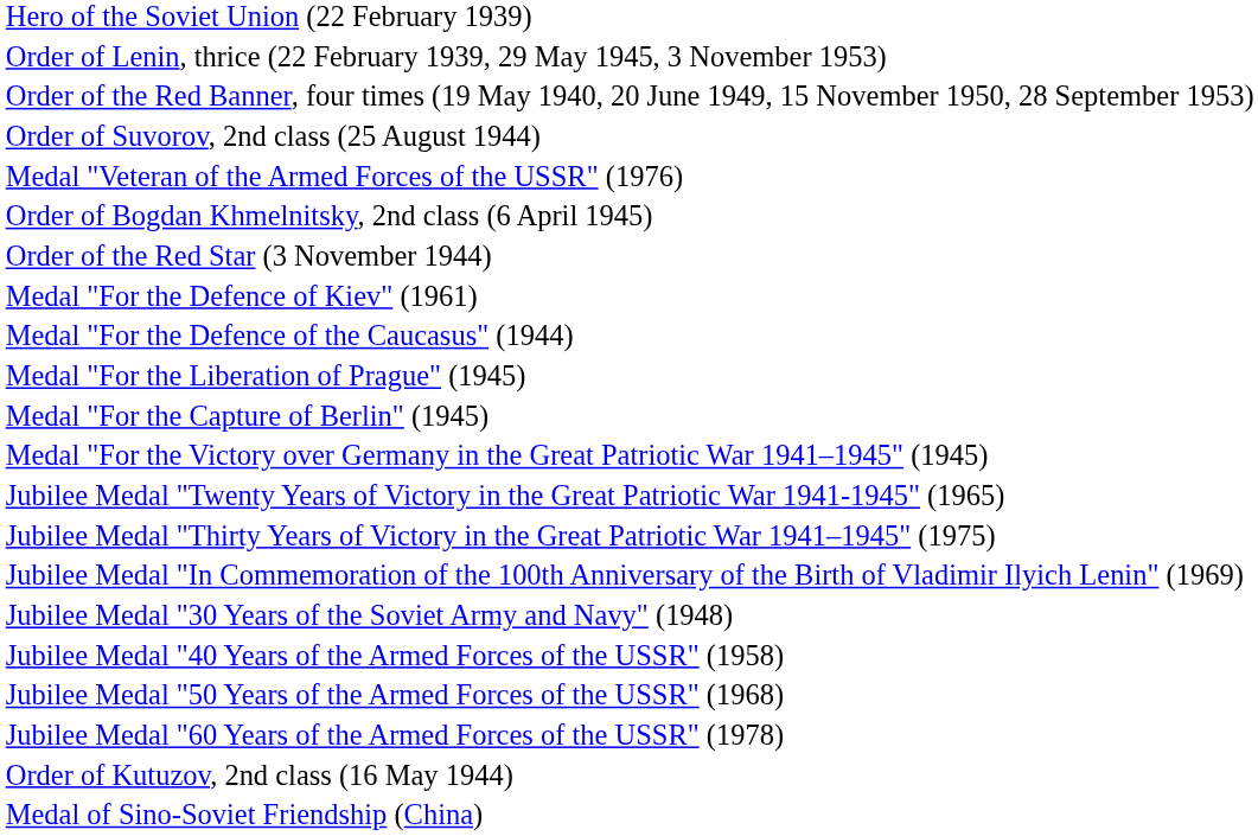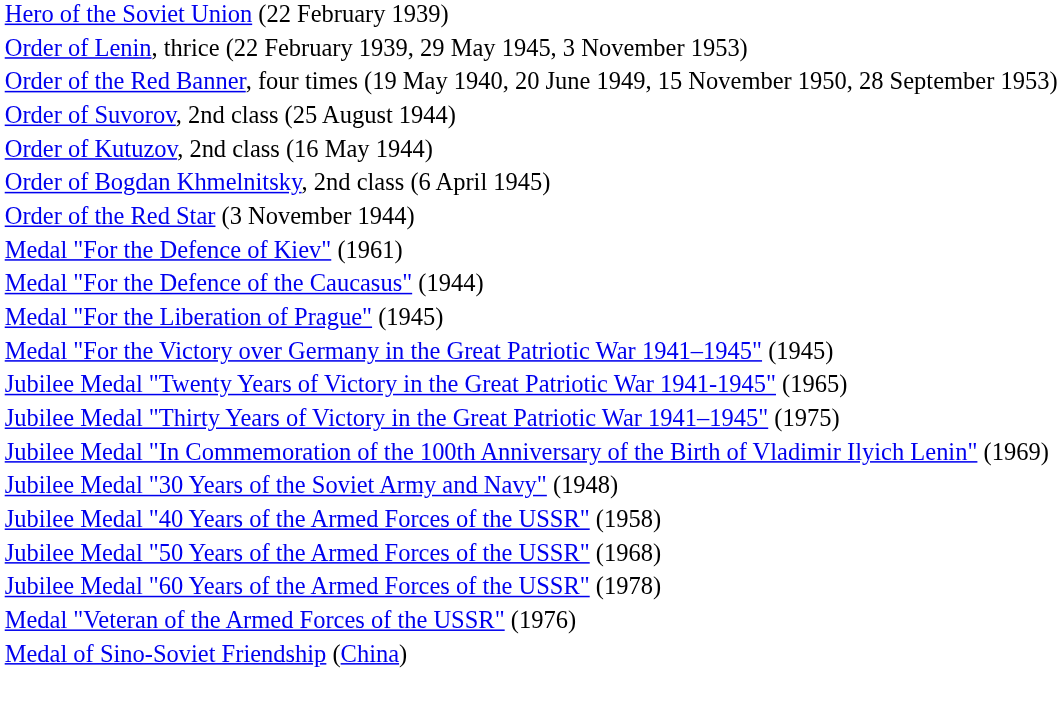rows swapped: Order of Kutuzov, 2nd class (16 May 1944) <-> Medal "Veteran of the Armed Forces of the USSR" (1976)
- row: Medal "For the Capture of Berlin" (1945)
